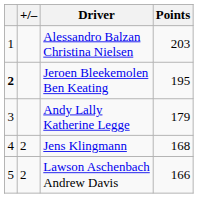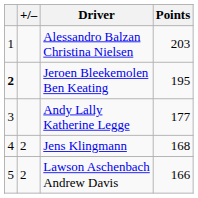Andy Lally Katherine Legge | Points: 179 -> 177
